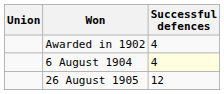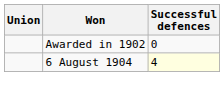Awarded in 1902 | Successful defences: 4 -> 0
- row: 26 August 1905 | 12
